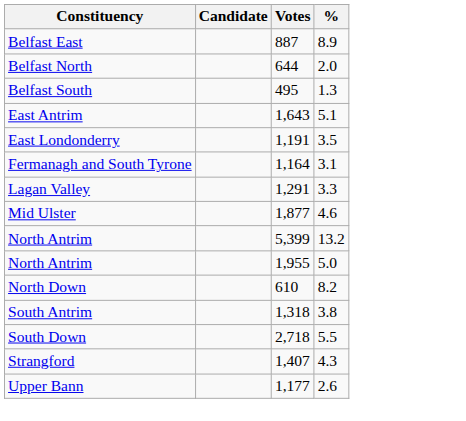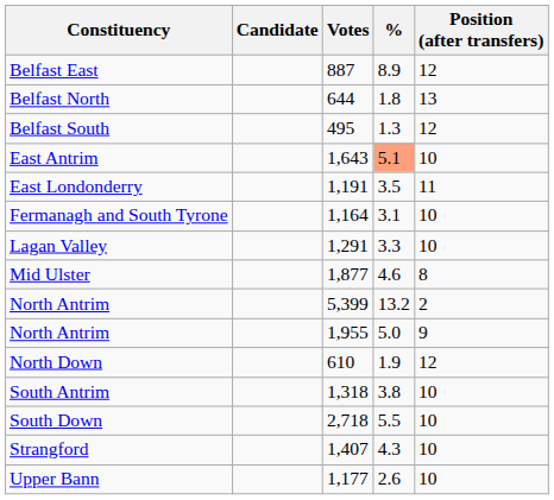+ column: Position (after transfers) | 12 | 13 | 12 | 10 | 11 | 10 | 10 | 8 | 2 | 9 | 12 | 10 | 10 | 10 | 10
Belfast North | %: 2.0 -> 1.8
East Antrim | %: no background -> lightsalmon background
North Down | %: 8.2 -> 1.9
